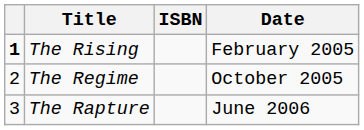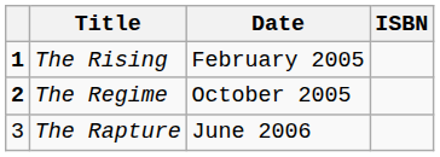columns swapped: Date <-> ISBN
The Regime | column 1: normal -> bold
